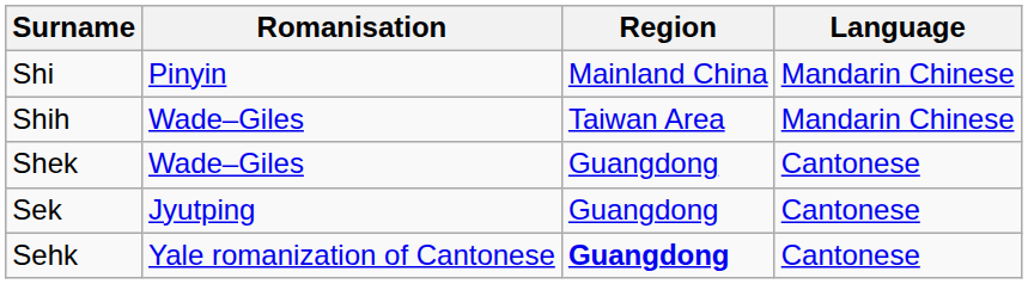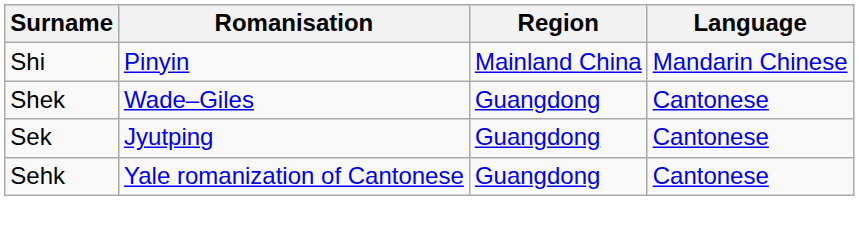- row: Shih | Wade–Giles | Taiwan Area | Mandarin Chinese
Sehk | Region: bold -> normal
